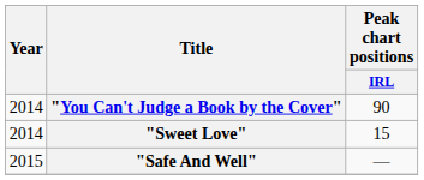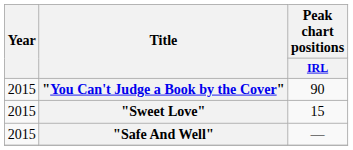"You Can't Judge a Book by the Cover" | Year: 2014 -> 2015
"Sweet Love" | Year: 2014 -> 2015
